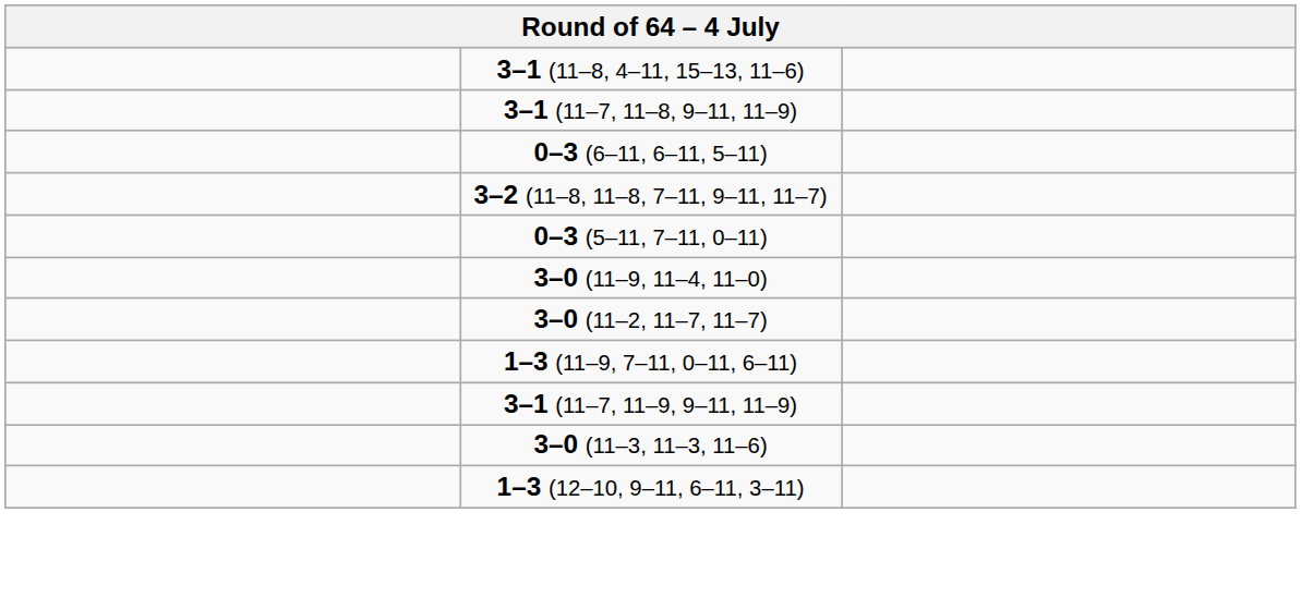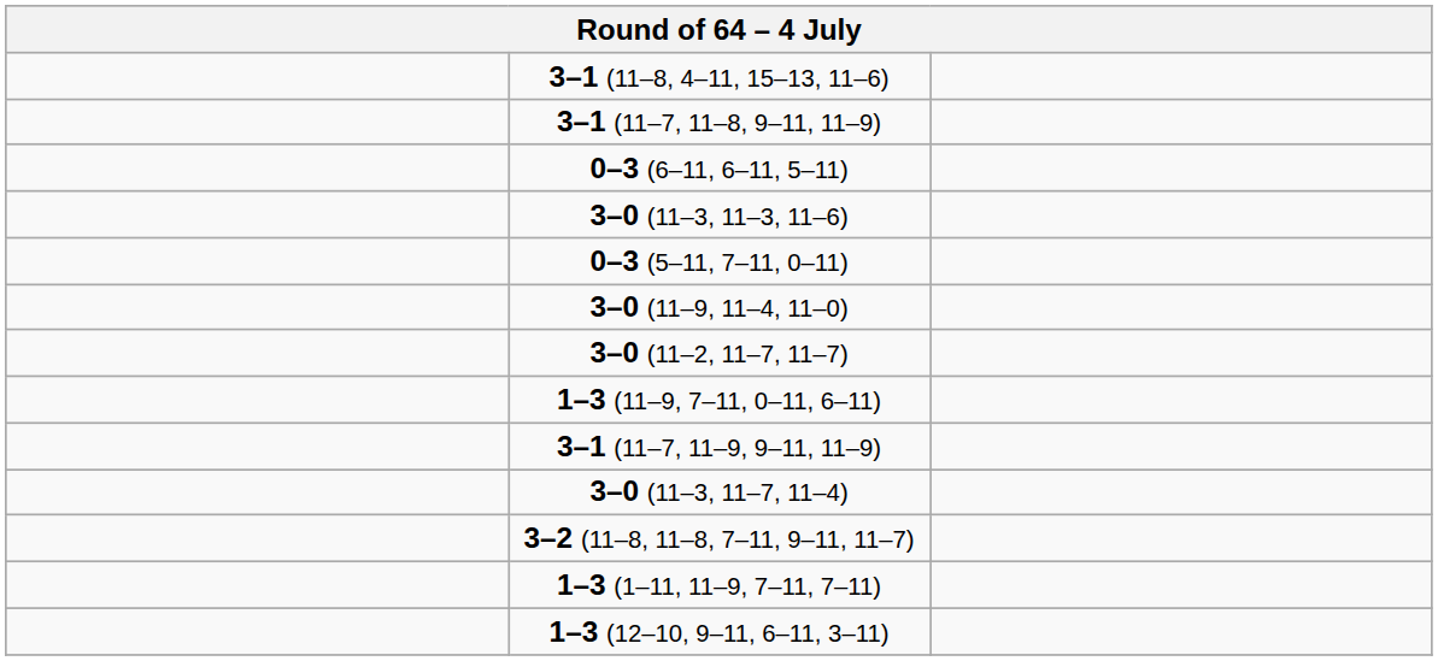rows swapped: 3–0 (11–3, 11–3, 11–6) <-> 3–2 (11–8, 11–8, 7–11, 9–11, 11–7)
+ row: 3–0 (11–3, 11–7, 11–4)
+ row: 1–3 (1–11, 11–9, 7–11, 7–11)
